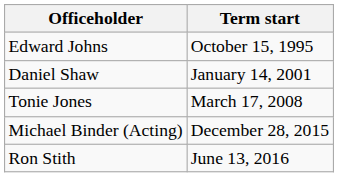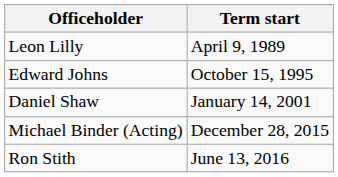+ row: Leon Lilly | April 9, 1989
- row: Tonie Jones | March 17, 2008
